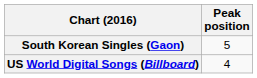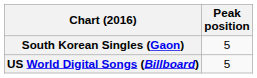US World Digital Songs (Billboard) | Peak position: 4 -> 5
